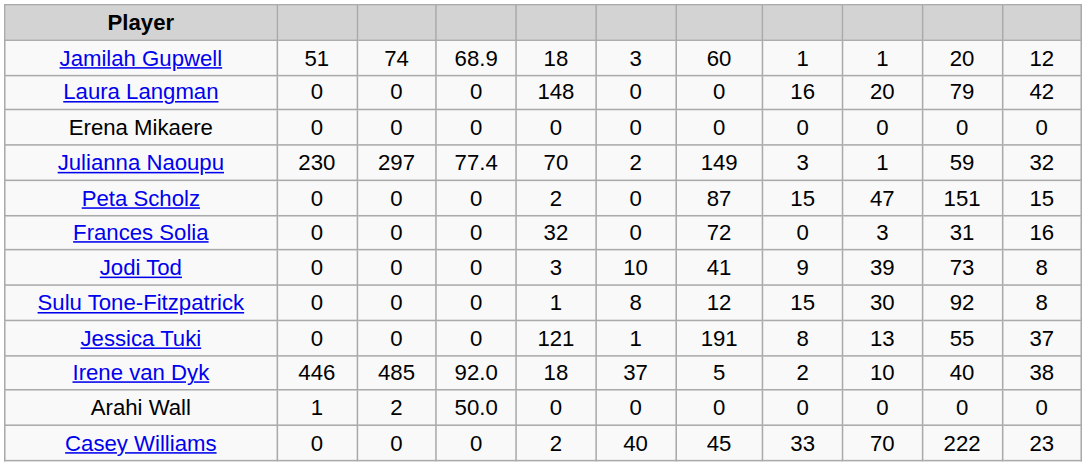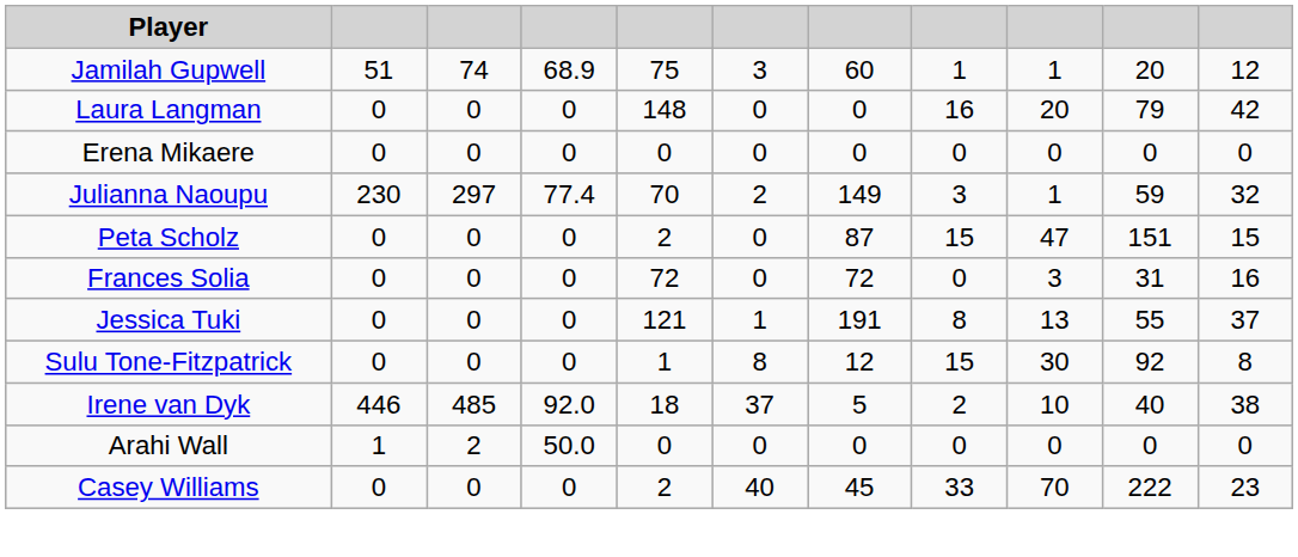Jamilah Gupwell | column 5: 18 -> 75
Frances Solia | column 5: 32 -> 72
- row: Jodi Tod | 0 | 0 | 0 | 3 | 10 | 41 | 9 | 39 | 73 | 8
rows swapped: Sulu Tone-Fitzpatrick <-> Jessica Tuki
